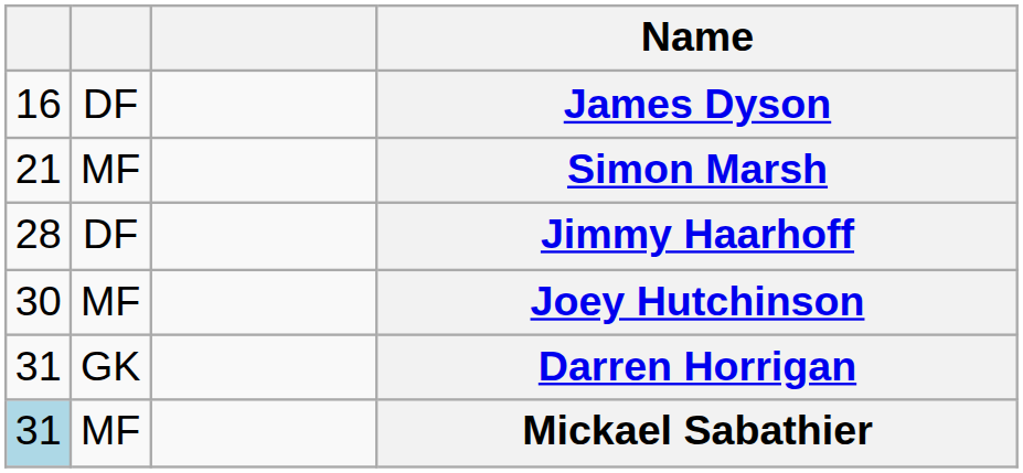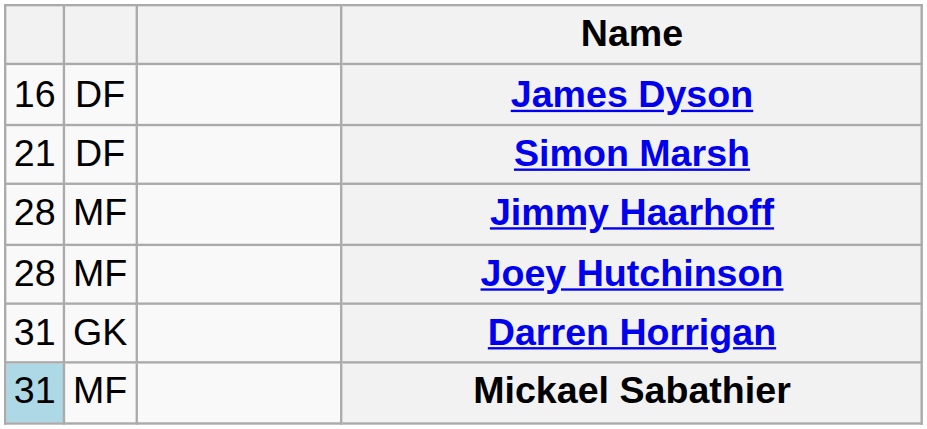Simon Marsh | column 2: MF -> DF
Jimmy Haarhoff | column 2: DF -> MF
Joey Hutchinson | column 1: 30 -> 28
